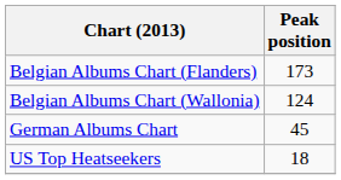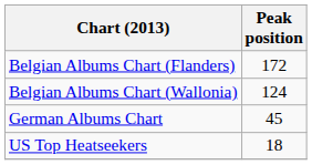Belgian Albums Chart (Flanders) | Peak position: 173 -> 172
